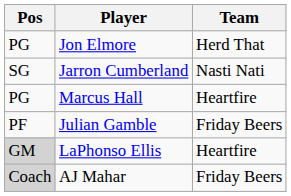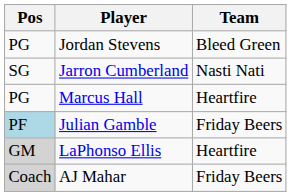+ row: PG | Jordan Stevens | Bleed Green
- row: PG | Jon Elmore | Herd That
Julian Gamble | Pos: no background -> lightblue background
